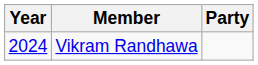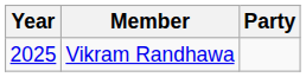Vikram Randhawa | Year: 2024 -> 2025
